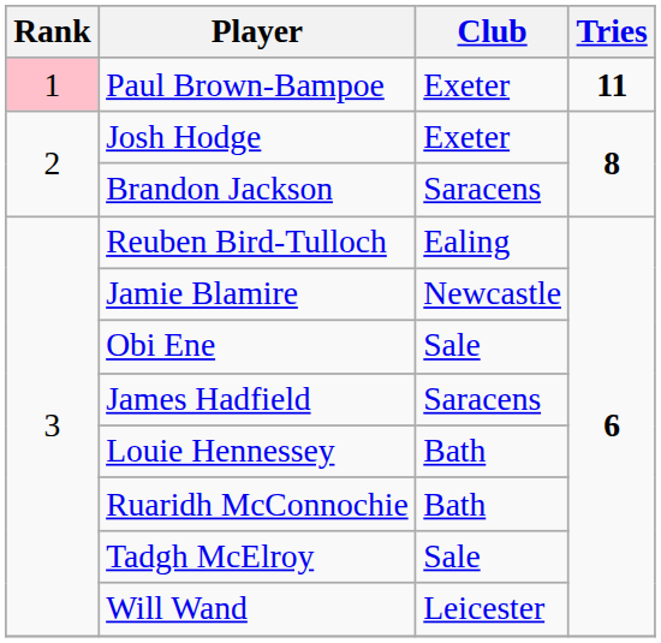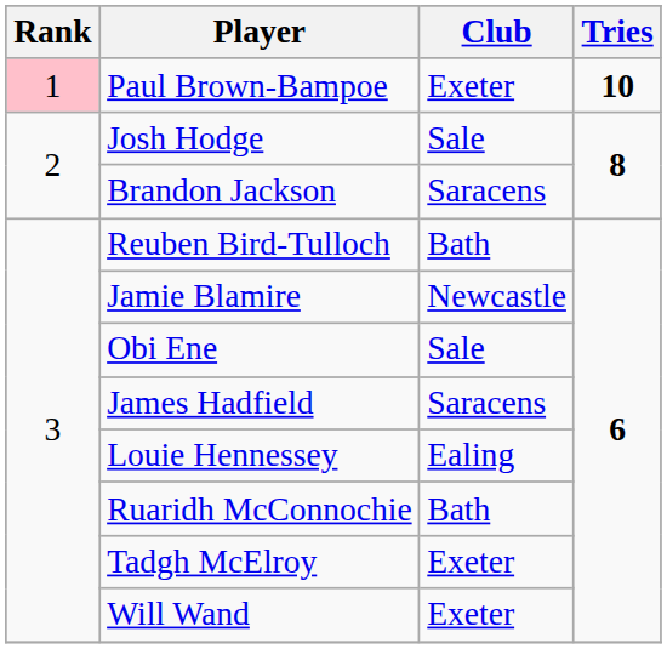Paul Brown-Bampoe | Tries: 11 -> 10
Josh Hodge | Club: Exeter -> Sale
Reuben Bird-Tulloch | Club: Ealing -> Bath
Louie Hennessey | Club: Bath -> Ealing
Tadgh McElroy | Club: Sale -> Exeter
Will Wand | Club: Leicester -> Exeter
